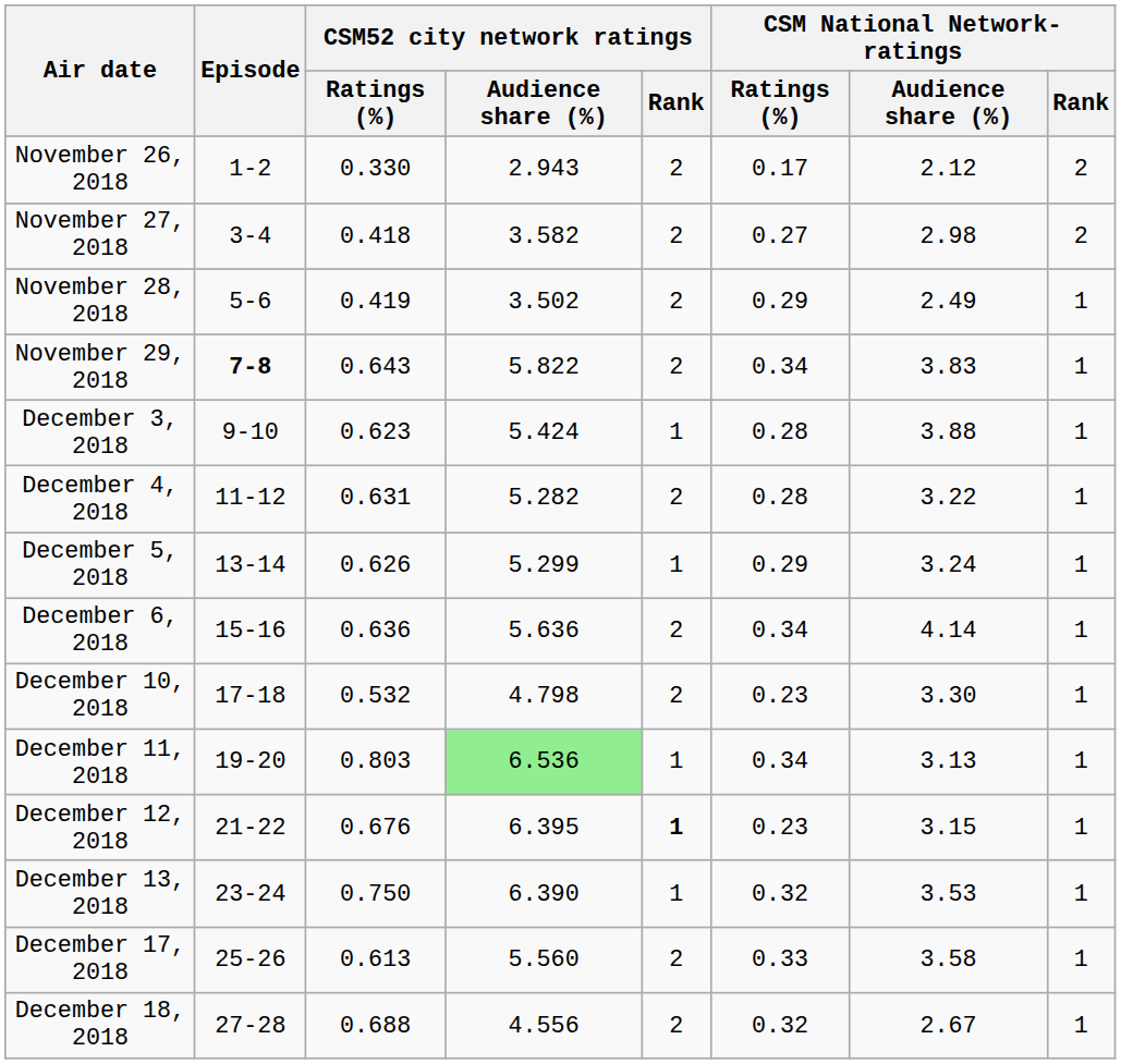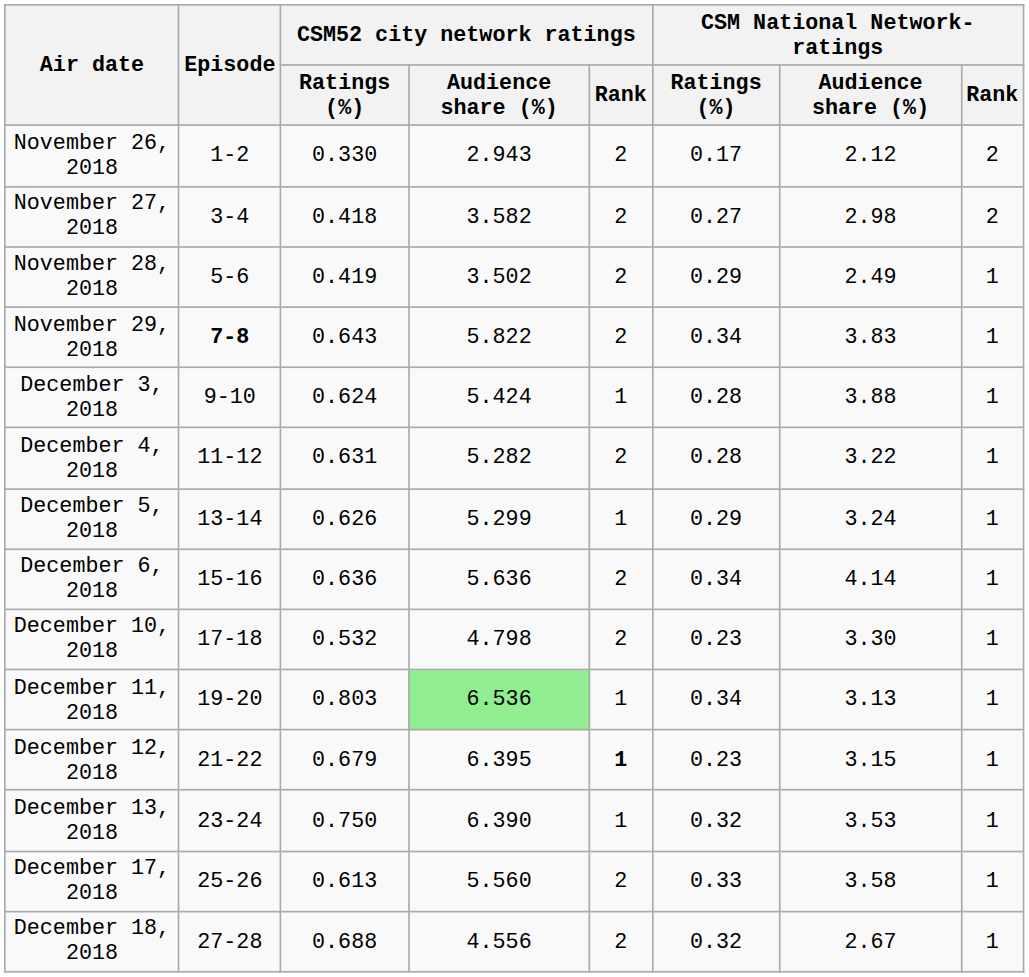December 3, 2018 | CSM52 city network ratings / Ratings (%): 0.623 -> 0.624
December 12, 2018 | CSM52 city network ratings / Ratings (%): 0.676 -> 0.679
